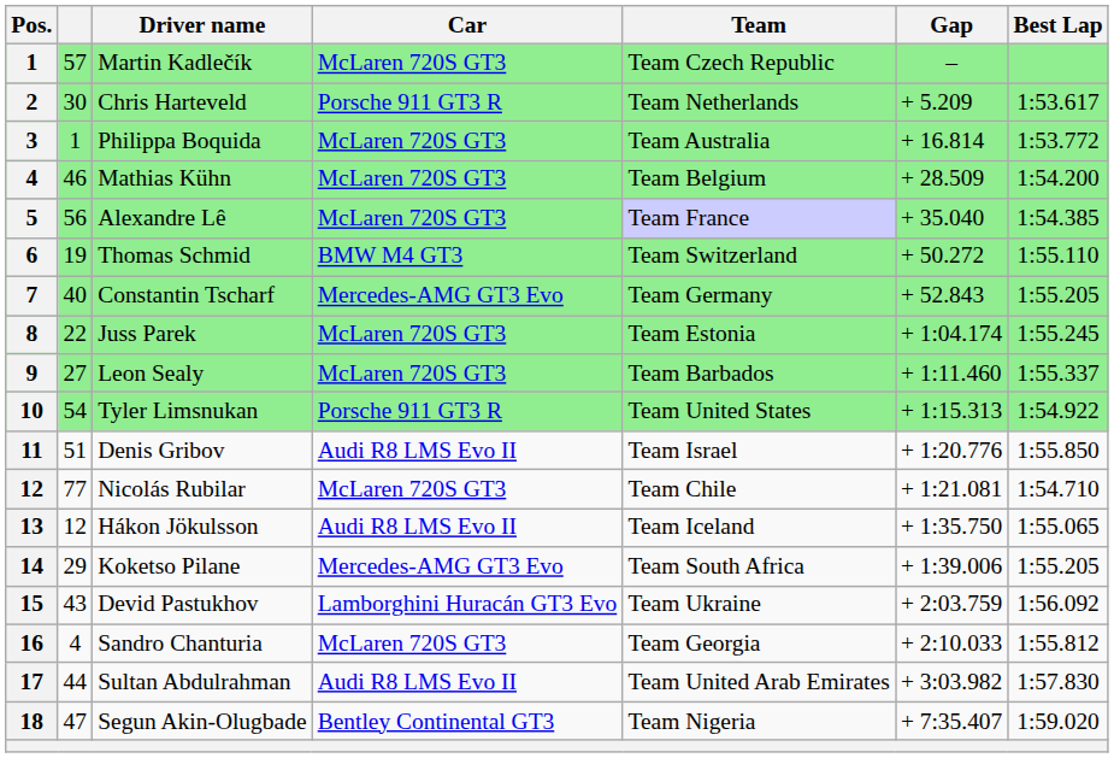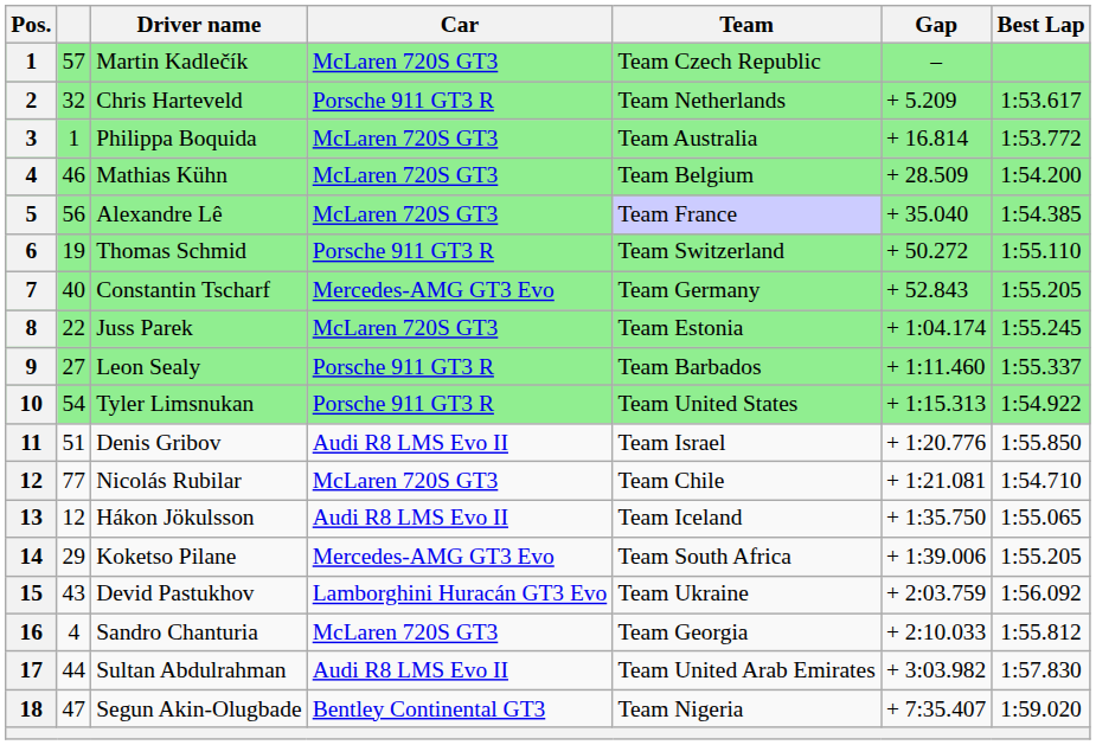Chris Harteveld | column 2: 30 -> 32
Thomas Schmid | Car: BMW M4 GT3 -> Porsche 911 GT3 R
Leon Sealy | Car: McLaren 720S GT3 -> Porsche 911 GT3 R
